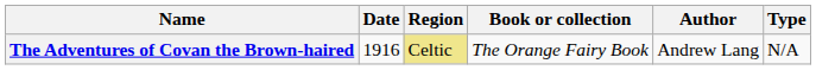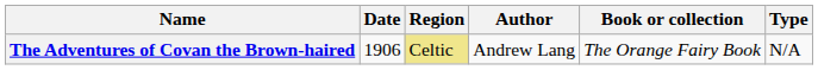columns swapped: Author <-> Book or collection
The Adventures of Covan the Brown-haired | Date: 1916 -> 1906
